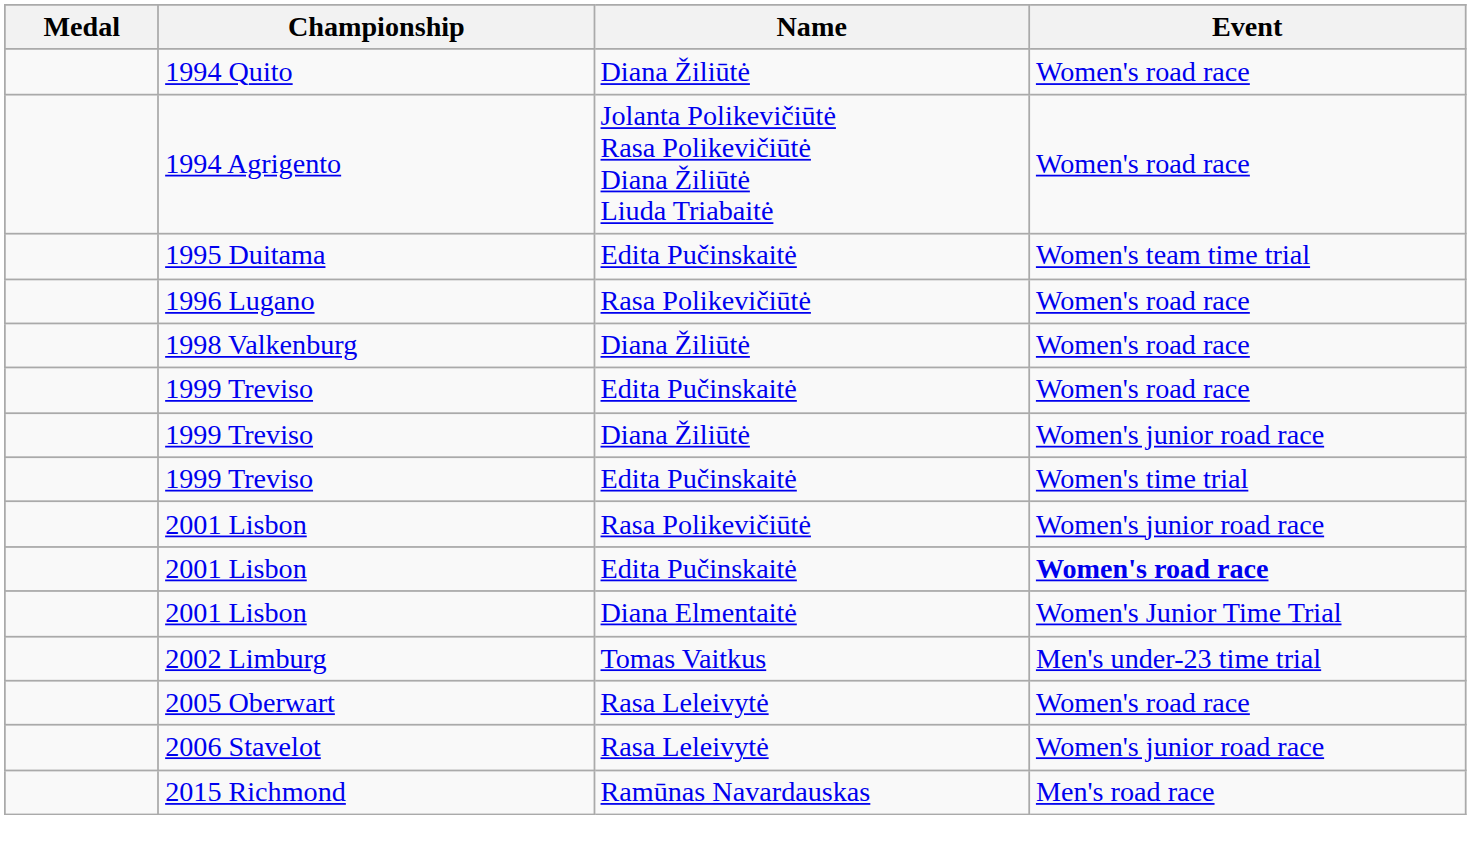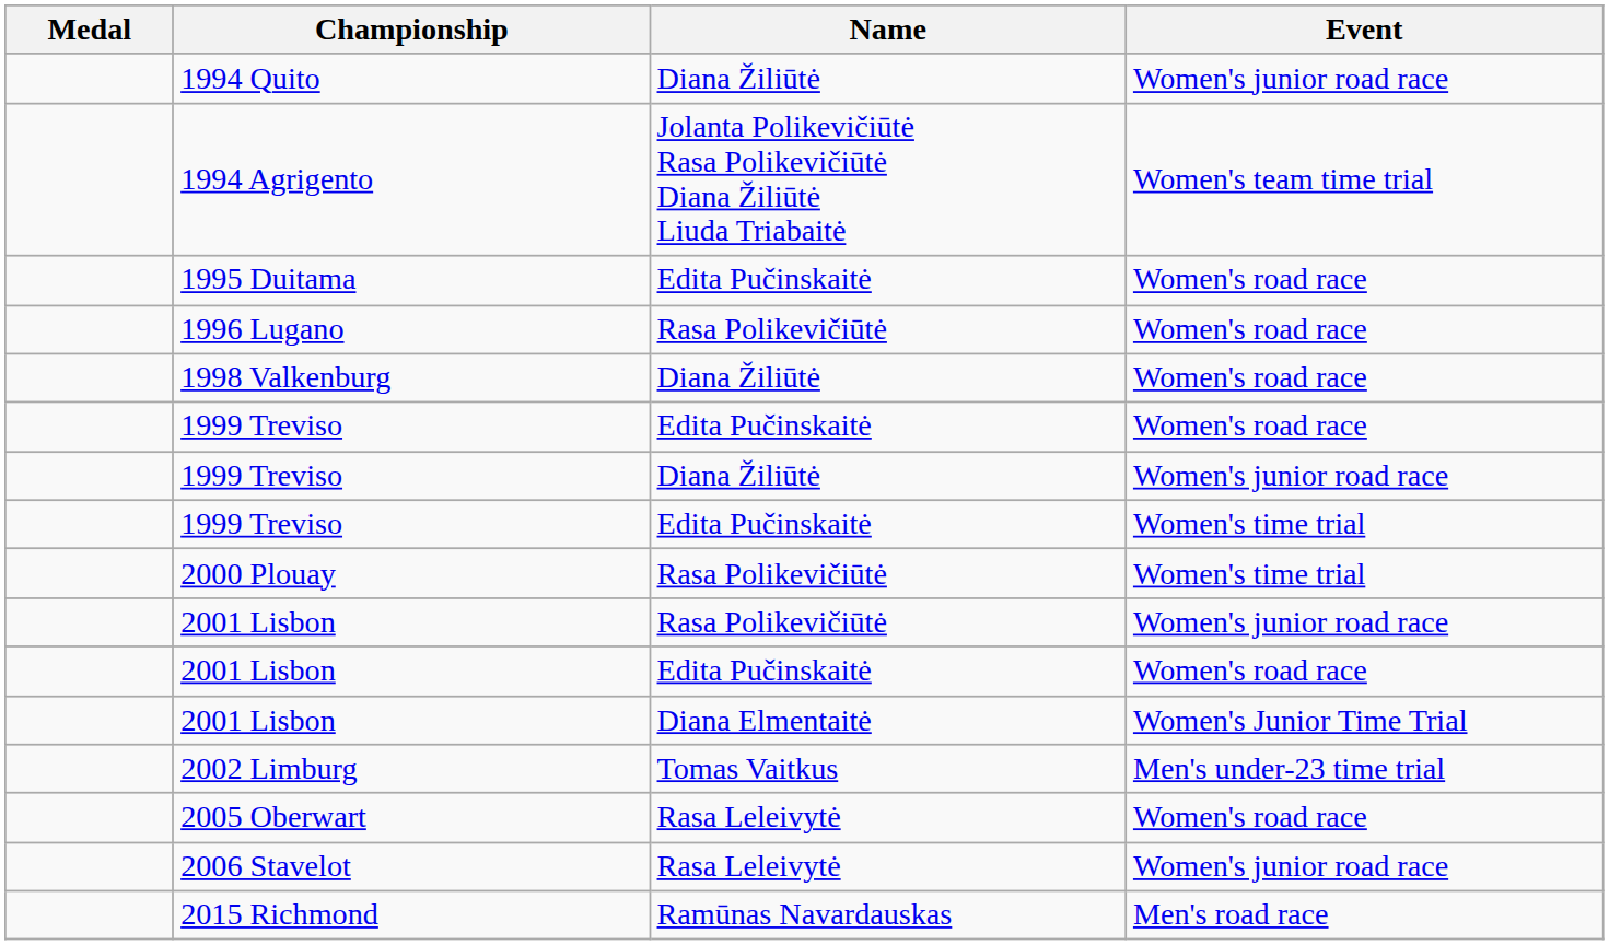1994 Quito | Event: Women's road race -> Women's junior road race
1994 Agrigento | Event: Women's road race -> Women's team time trial
1995 Duitama | Event: Women's team time trial -> Women's road race
+ row: 2000 Plouay | Rasa Polikevičiūtė | Women's time trial
2001 Lisbon / Edita Pučinskaitė | Event: bold -> normal
